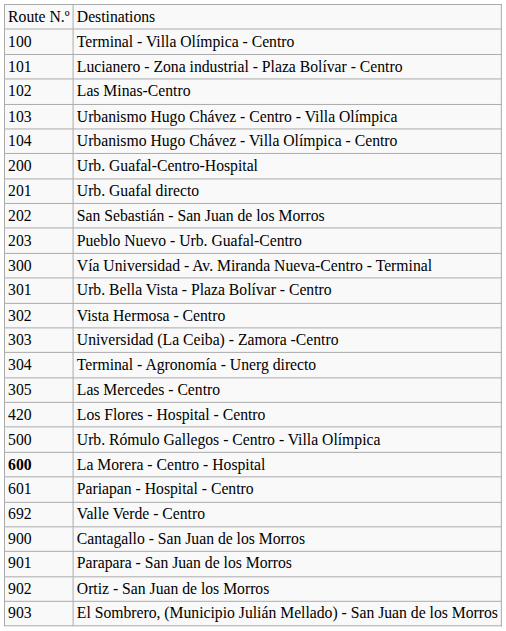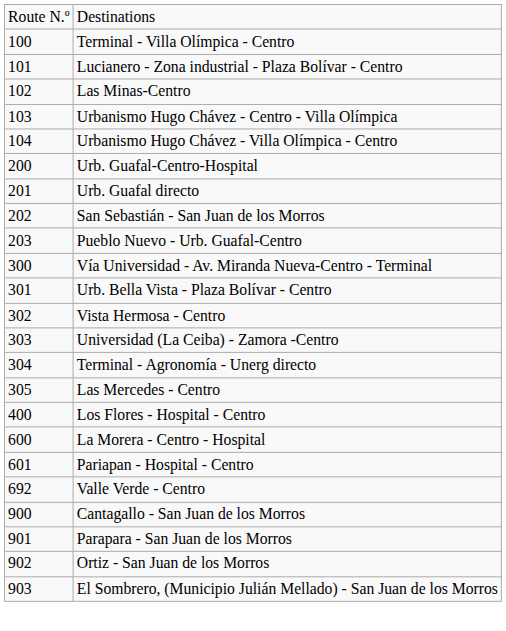Los Flores - Hospital - Centro | column 1: 420 -> 400
- row: 500 | Urb. Rómulo Gallegos - Centro - Villa Olímpica
La Morera - Centro - Hospital | column 1: bold -> normal
